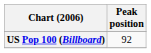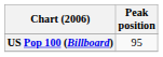US Pop 100 (Billboard) | Peak position: 92 -> 95
